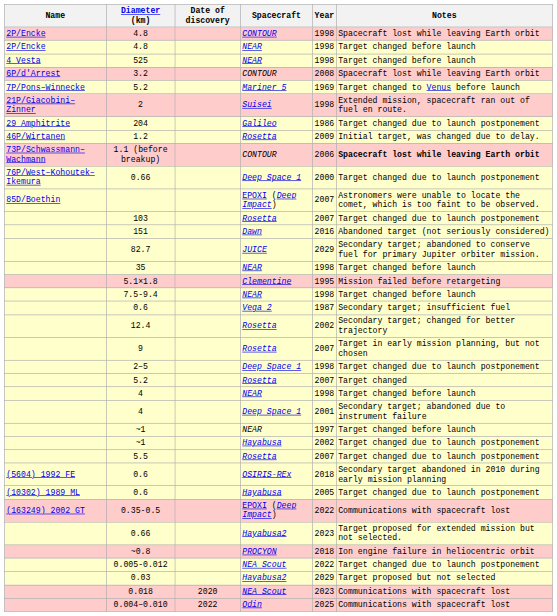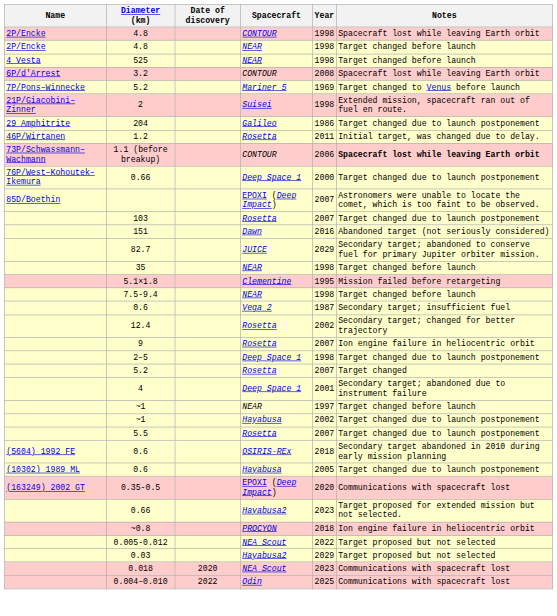1.2 | Year: 2009 -> 2011
9 | Notes: Target in early mission planning, but not chosen -> Ion engine failure in heliocentric orbit
- row: 4 | NEAR | 1998 | Target changed before launch
0.35-0.5 | Year: 2022 -> 2020
0.005-0.012 | Notes: Target changed due to launch postponement -> Target proposed but not selected
